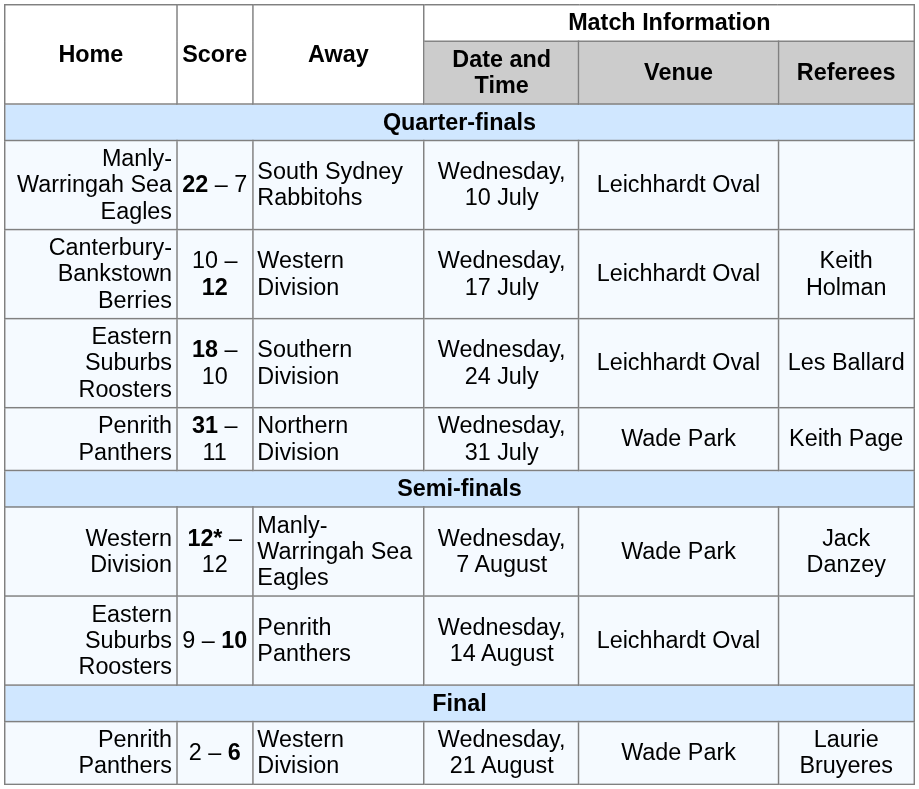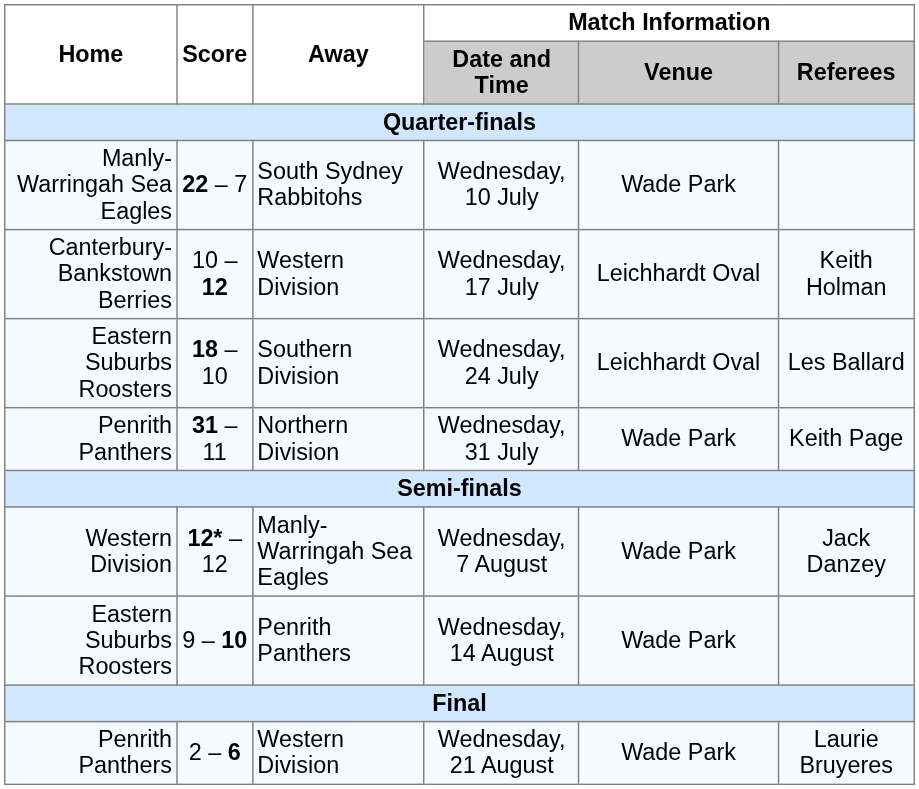Wednesday, 10 July | Match Information / Venue: Leichhardt Oval -> Wade Park
Wednesday, 14 August | Match Information / Venue: Leichhardt Oval -> Wade Park
